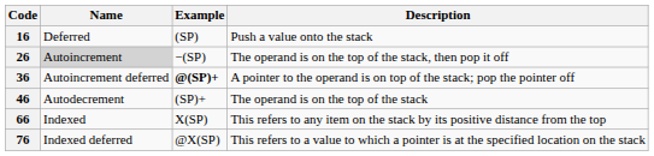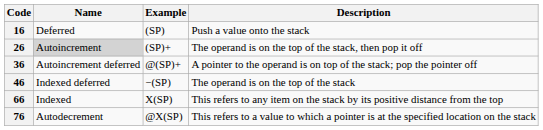26 | Example: −(SP) -> (SP)+
36 | Example: bold -> normal
46 | Name: Autodecrement -> Indexed deferred
46 | Example: (SP)+ -> −(SP)
76 | Name: Indexed deferred -> Autodecrement
